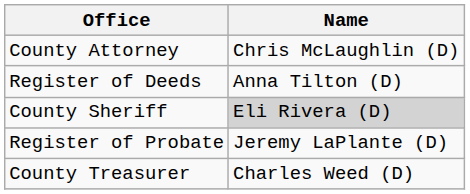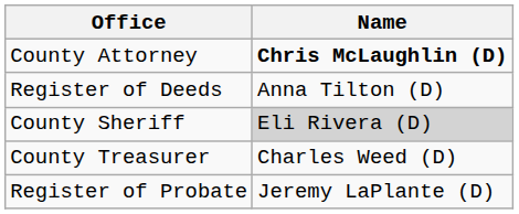County Attorney | Name: normal -> bold
rows swapped: Register of Probate <-> County Treasurer
